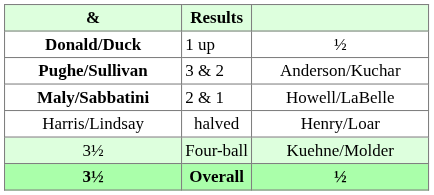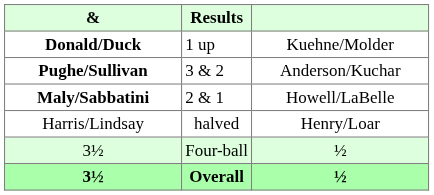Donald/Duck | column 3: ½ -> Kuehne/Molder
3½ / Four-ball | column 3: Kuehne/Molder -> ½
